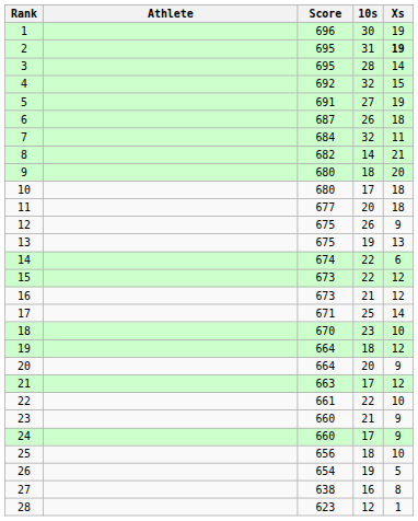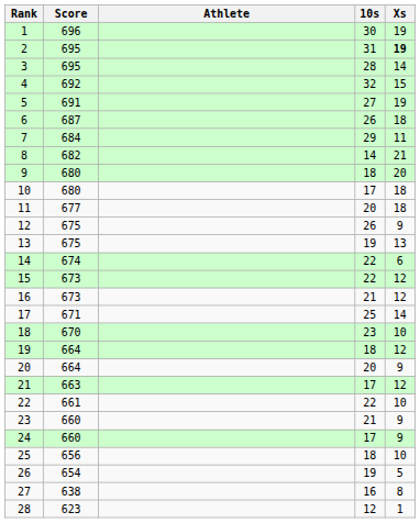columns swapped: Athlete <-> Score
7 | 10s: 32 -> 29
